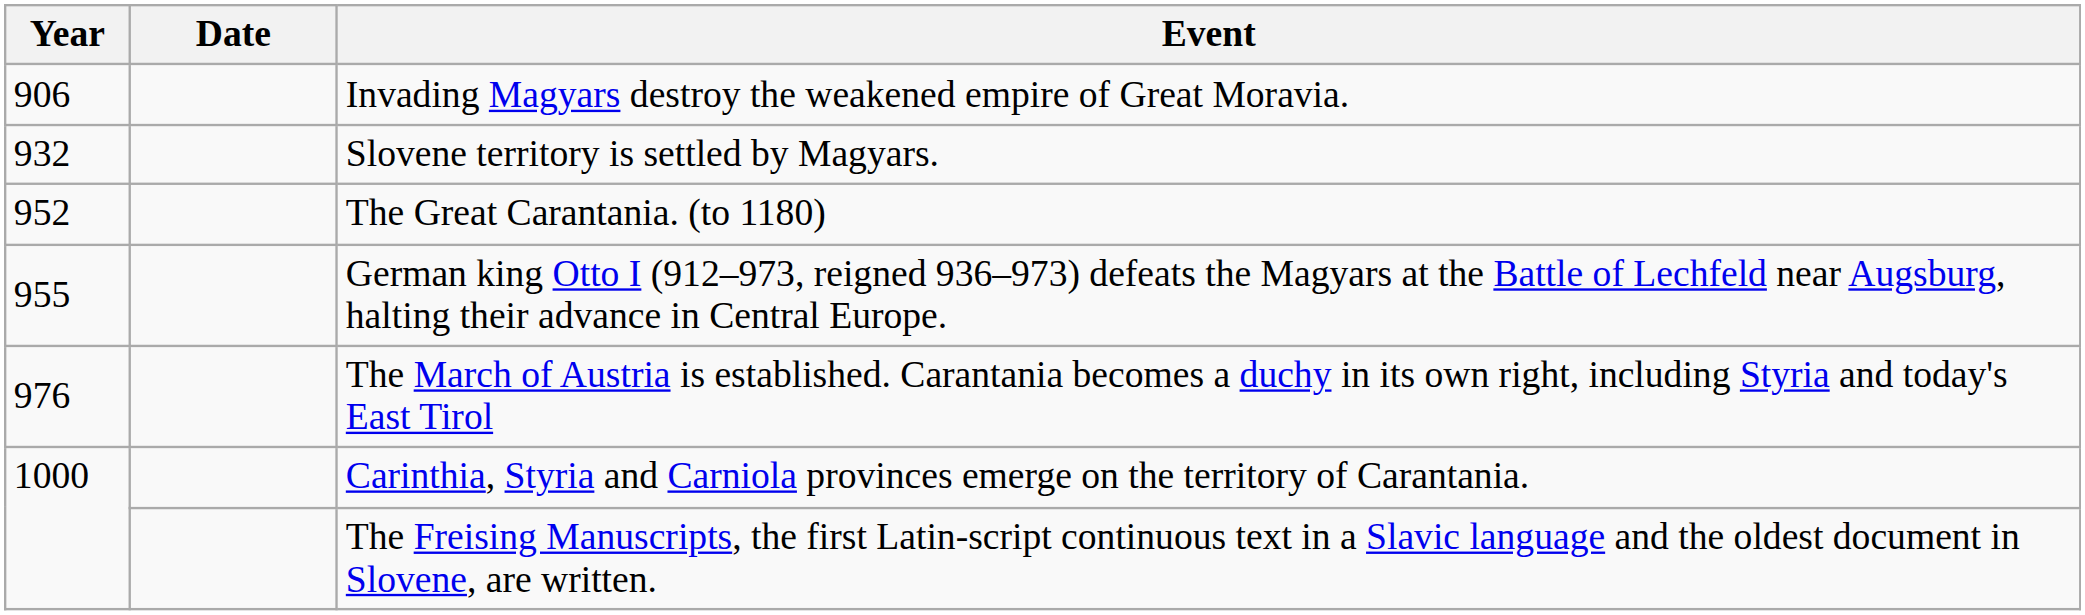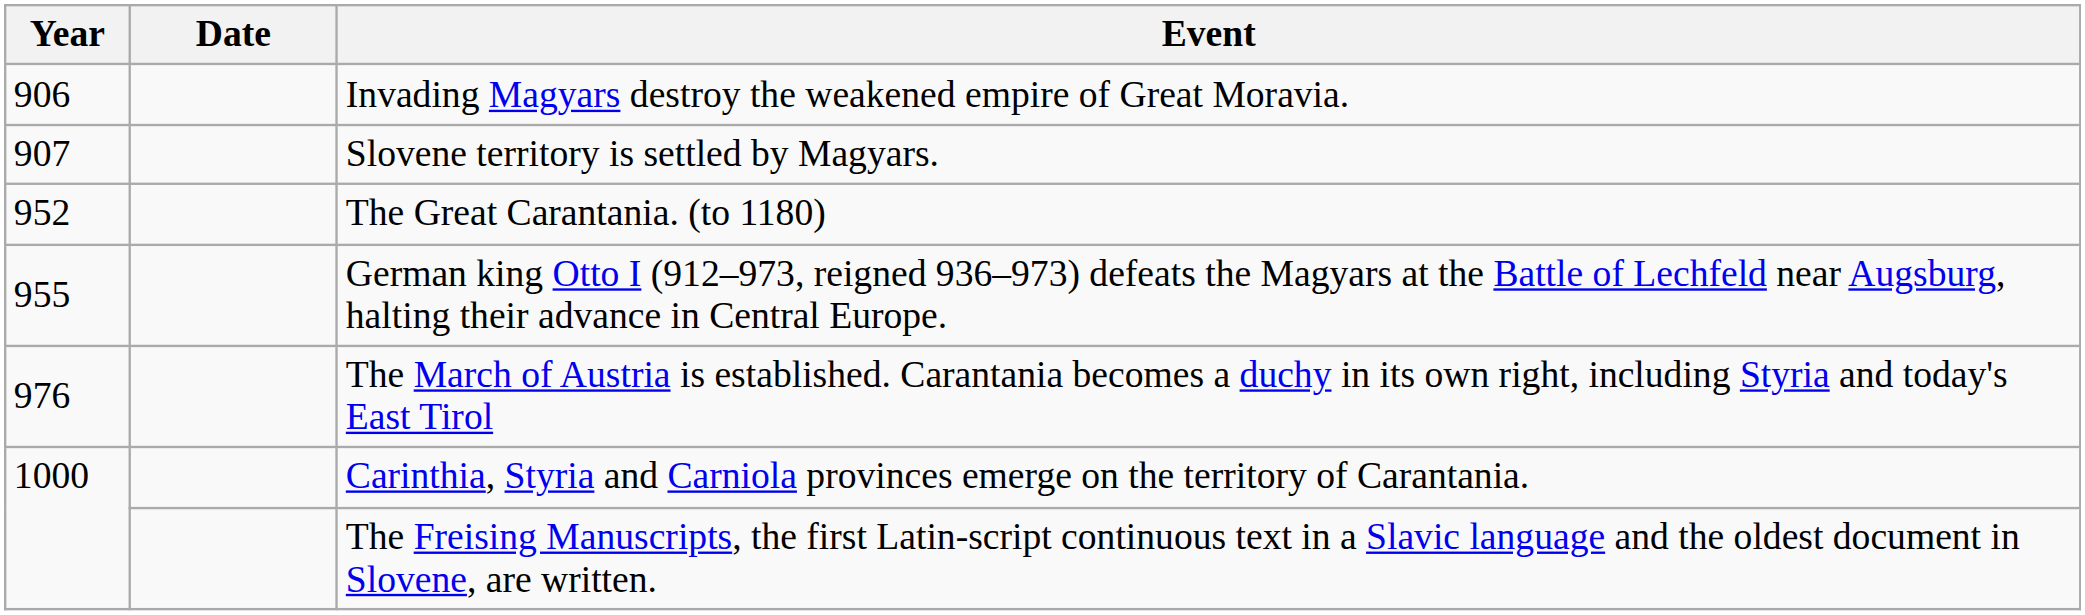Slovene territory is settled by Magyars. | Year: 932 -> 907
